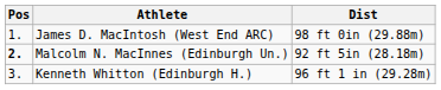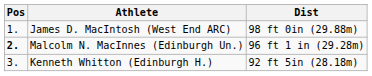Malcolm N. MacInnes (Edinburgh Un.) | Dist: 92 ft 5in (28.18m) -> 96 ft 1 in (29.28m)
Kenneth Whitton (Edinburgh H.) | Dist: 96 ft 1 in (29.28m) -> 92 ft 5in (28.18m)
